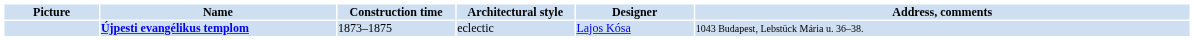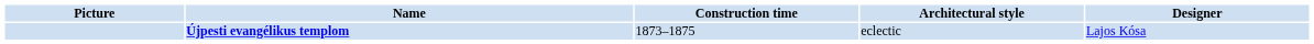- column: Address, comments | 1043 Budapest, Lebstück Mária u. 36–38.
